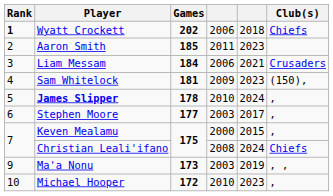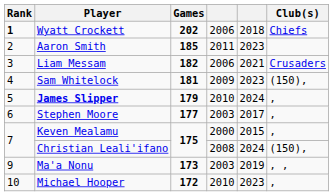Liam Messam | Games: 184 -> 182
James Slipper | Games: 178 -> 179
Christian Leali'ifano | Club(s): Chiefs -> (150),
